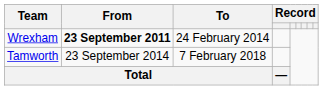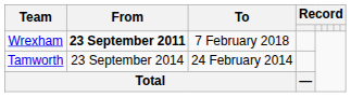Wrexham | To: 24 February 2014 -> 7 February 2018
Tamworth | To: 7 February 2018 -> 24 February 2014
